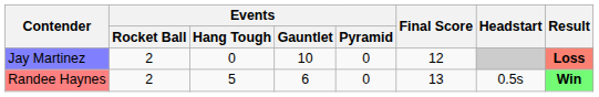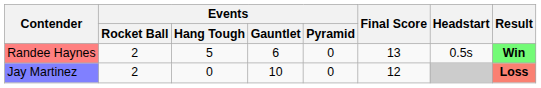rows swapped: Randee Haynes <-> Jay Martinez
